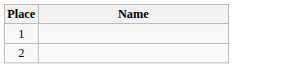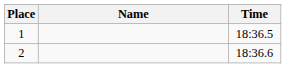+ column: Time | 18:36.5 | 18:36.6
